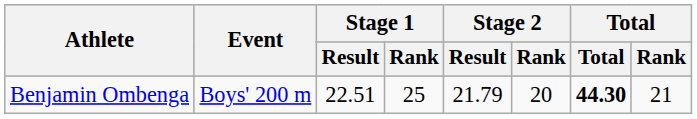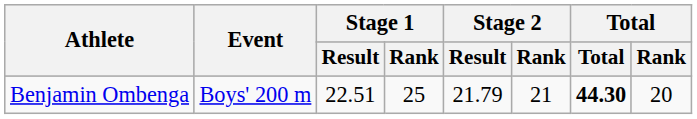Benjamin Ombenga | Stage 2 / Rank: 20 -> 21
Benjamin Ombenga | Total / Rank: 21 -> 20
